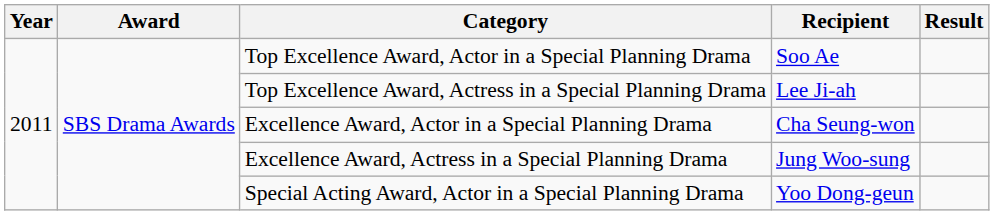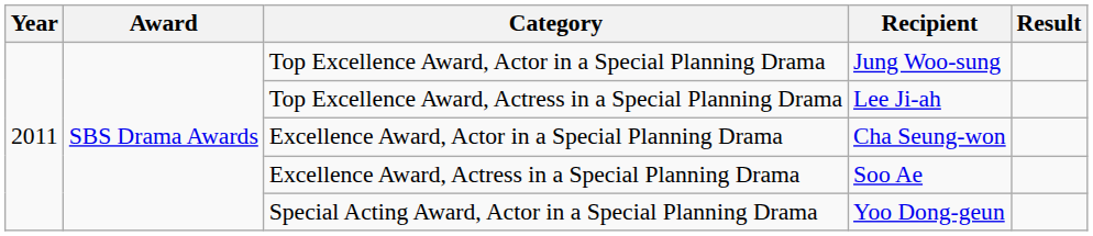Top Excellence Award, Actor in a Special Planning Drama | Recipient: Soo Ae -> Jung Woo-sung
Excellence Award, Actress in a Special Planning Drama | Recipient: Jung Woo-sung -> Soo Ae
